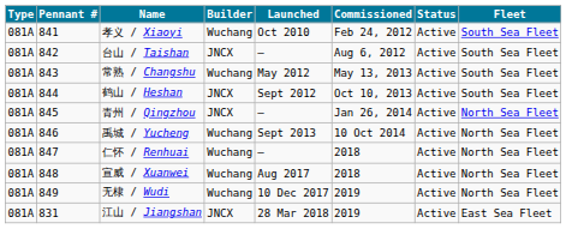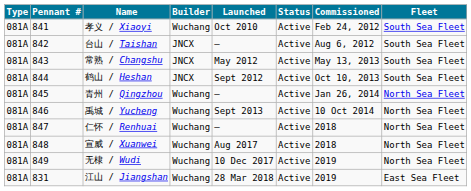columns swapped: Commissioned <-> Status
常熟 / Changshu | Builder: Wuchang -> JNCX
青州 / Qingzhou | Builder: JNCX -> Wuchang
江山 / Jiangshan | Builder: JNCX -> Wuchang
